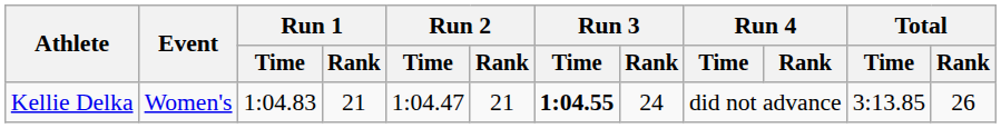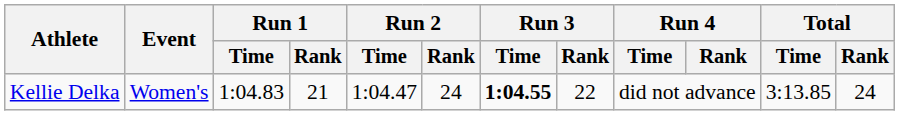Kellie Delka | Run 2 / Rank: 21 -> 24
Kellie Delka | Run 3 / Rank: 24 -> 22
Kellie Delka | Total / Rank: 26 -> 24
